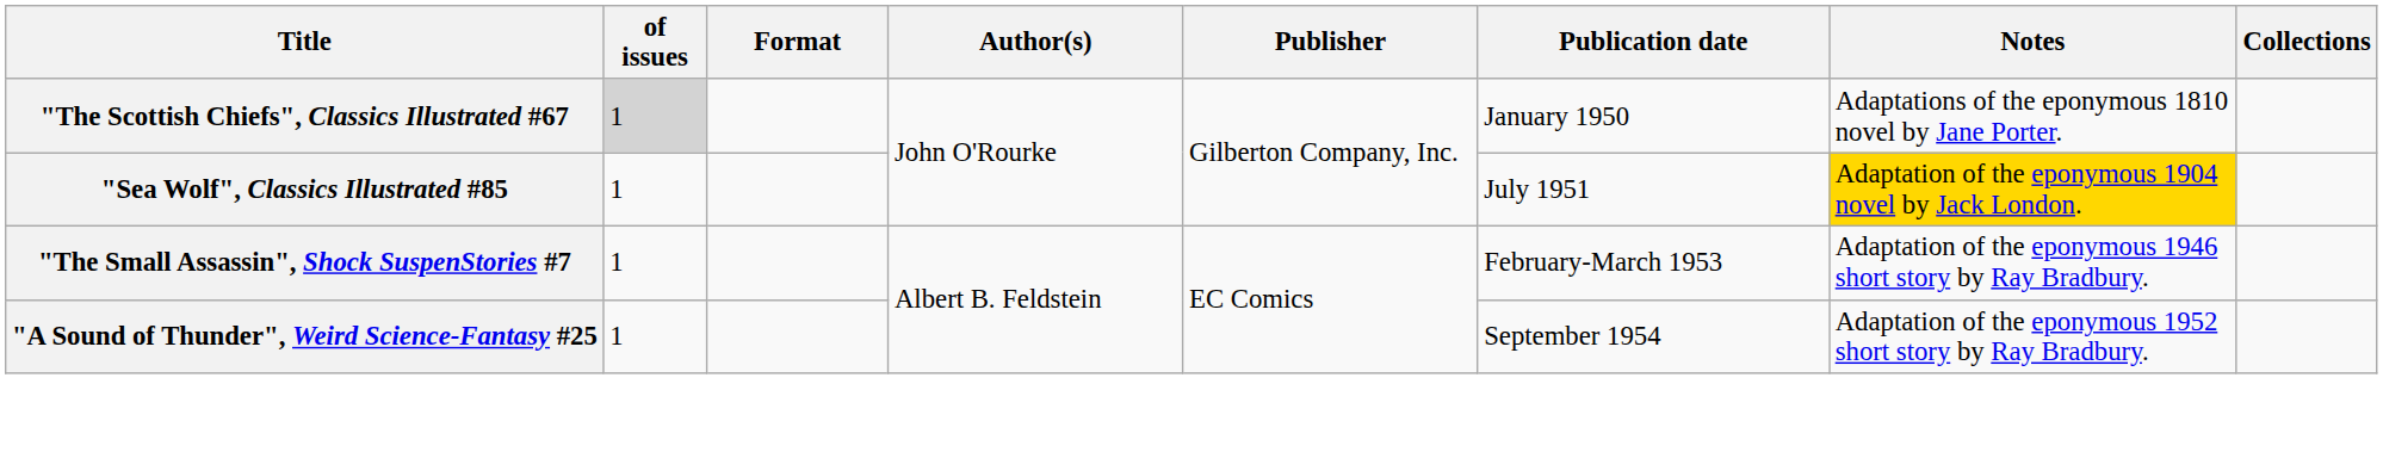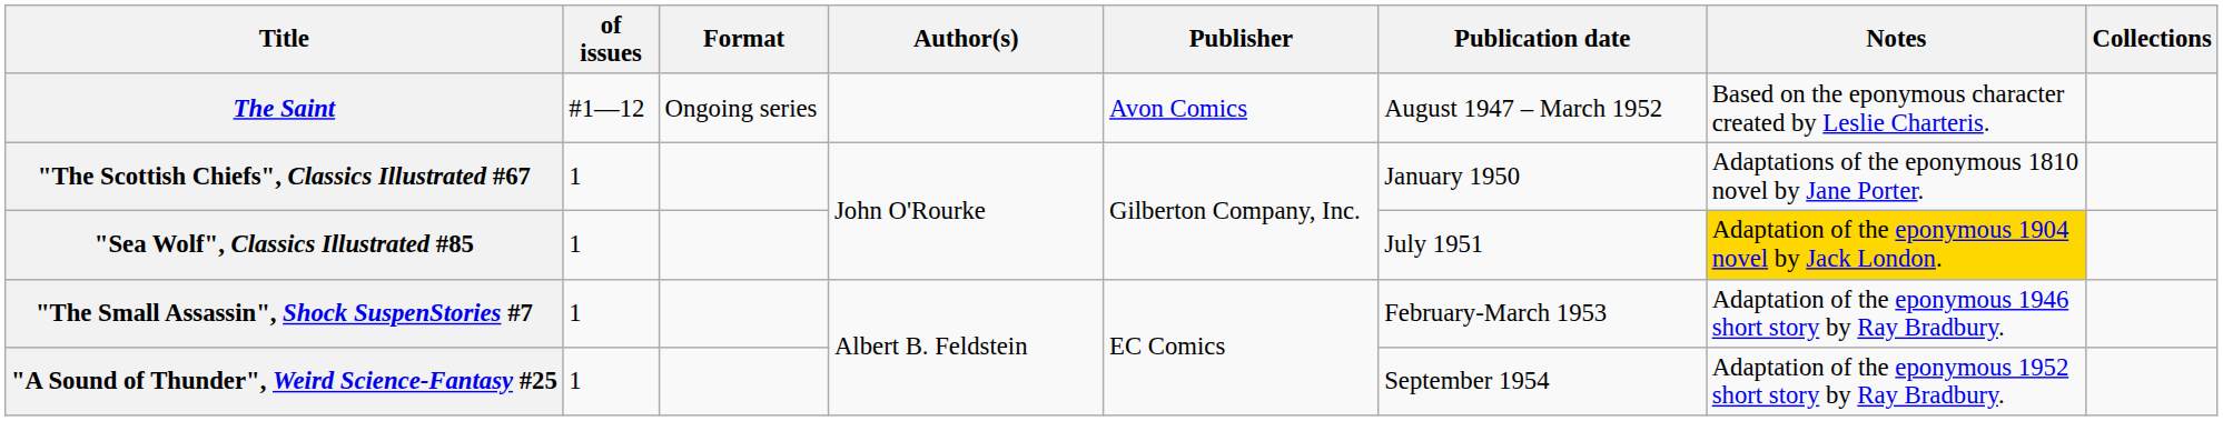+ row: The Saint | #1—12 | Ongoing series | Avon Comics | August 1947 – March 1952 | Based on the eponymous character created by Leslie Charteris.
"The Scottish Chiefs", Classics Illustrated #67 | of issues: lightgrey background -> no background
